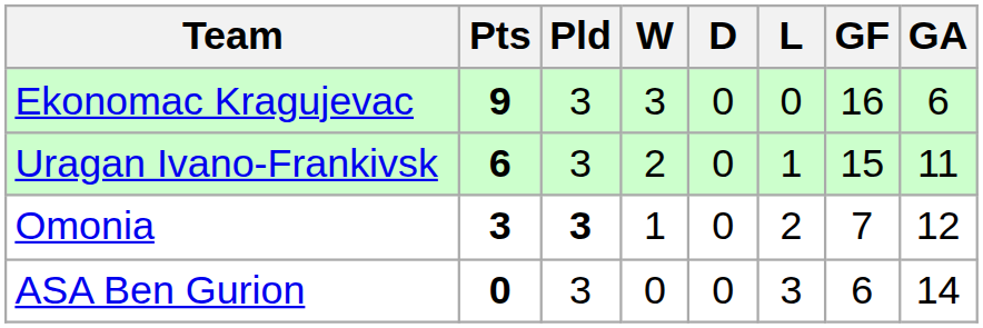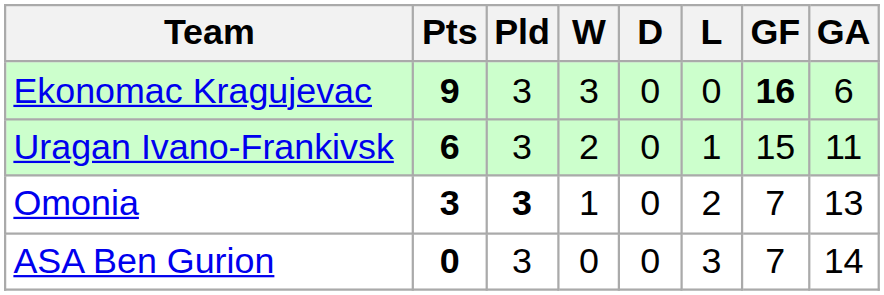Ekonomac Kragujevac | GF: normal -> bold
Omonia | GA: 12 -> 13
ASA Ben Gurion | GF: 6 -> 7
